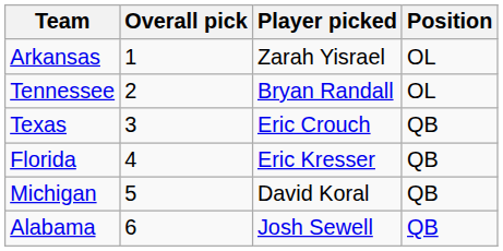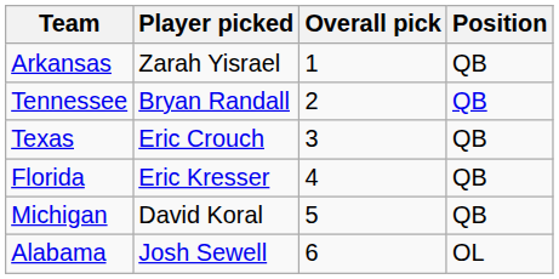columns swapped: Player picked <-> Overall pick
Arkansas | Position: OL -> QB
Tennessee | Position: OL -> QB
Alabama | Position: QB -> OL
